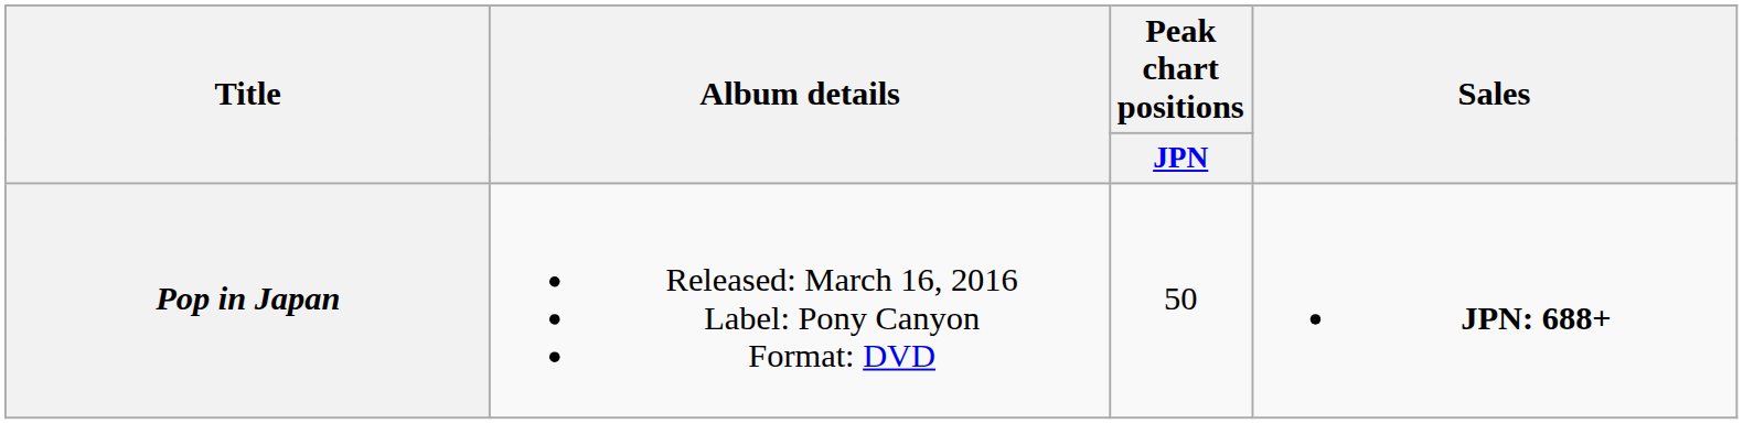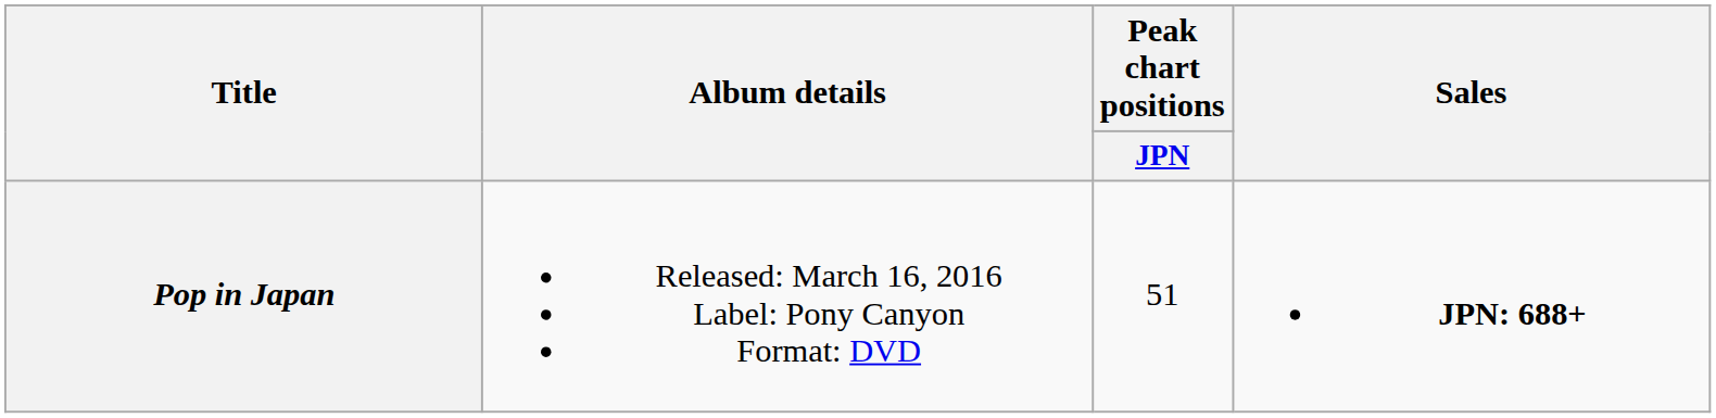Pop in Japan | Peak chart positions / JPN: 50 -> 51
